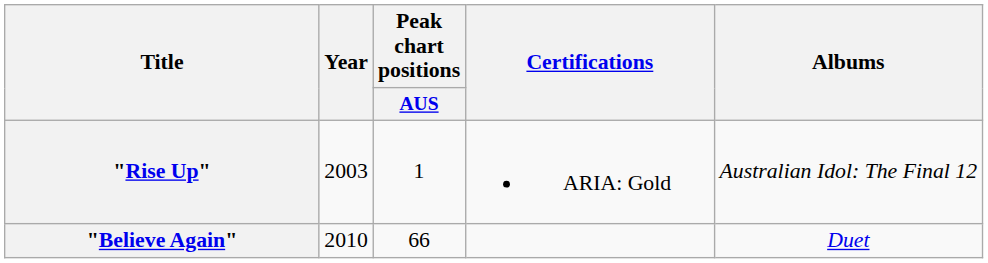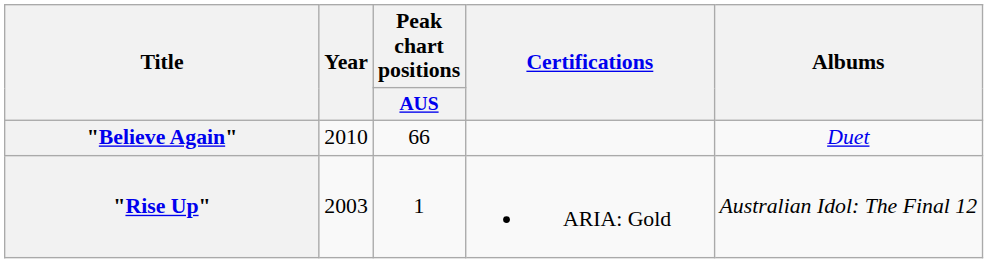rows swapped: "Rise Up" <-> "Believe Again"
